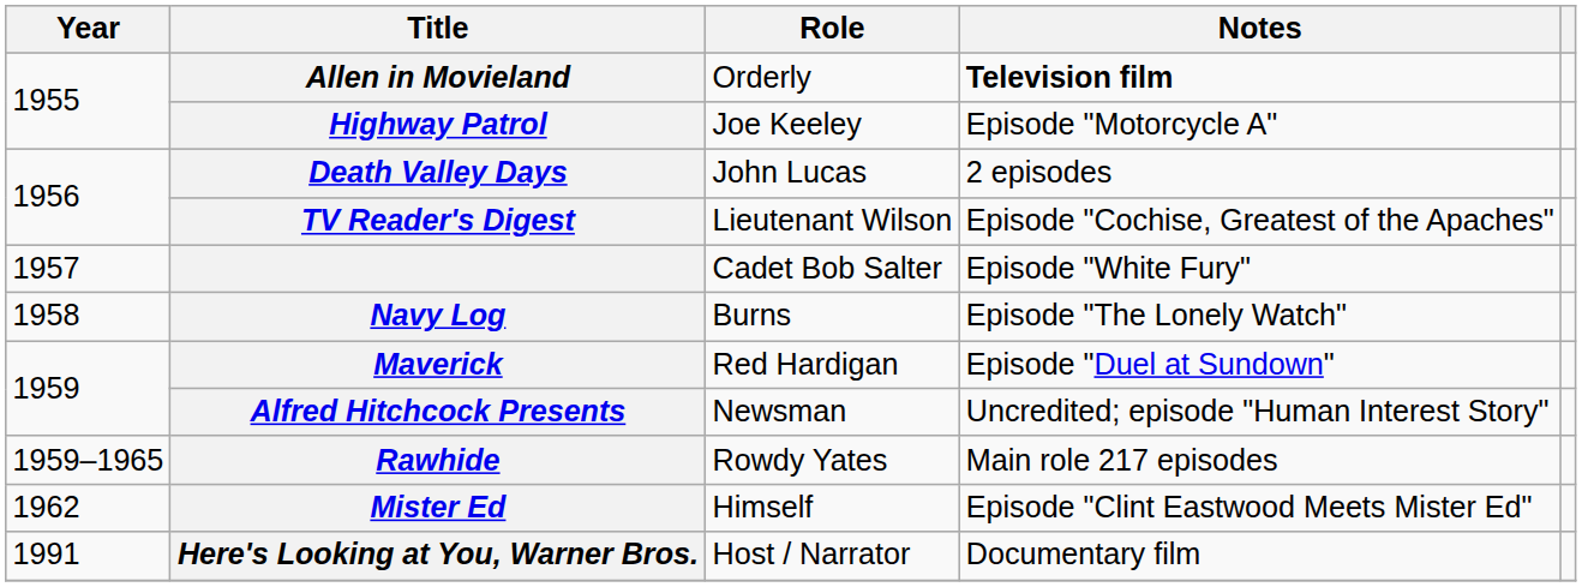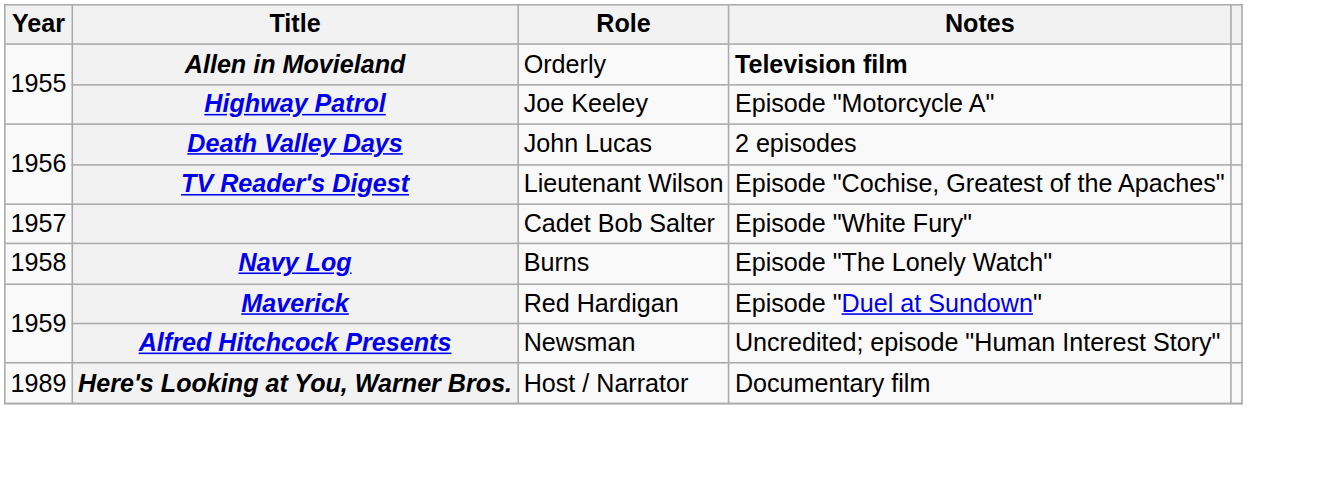- row: 1959–1965 | Rawhide | Rowdy Yates | Main role 217 episodes
- row: 1962 | Mister Ed | Himself | Episode "Clint Eastwood Meets Mister Ed"
Here's Looking at You, Warner Bros. | Year: 1991 -> 1989
